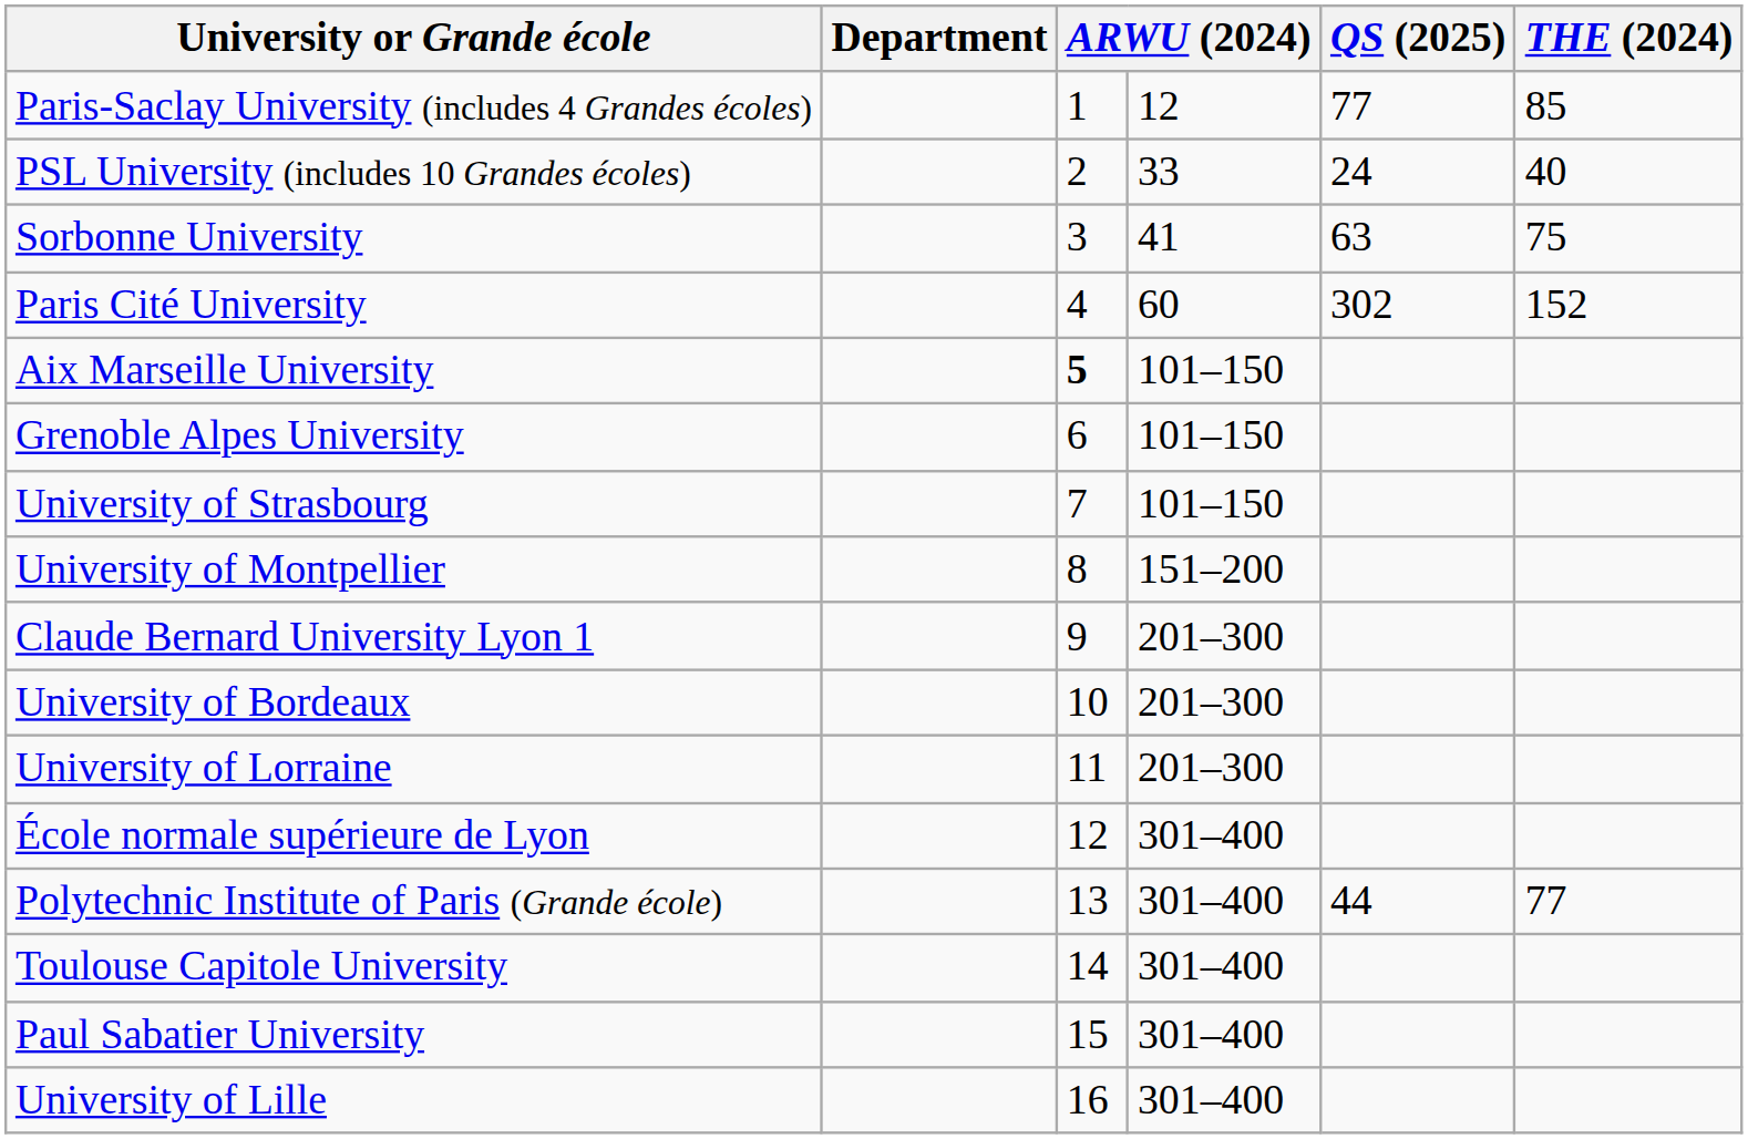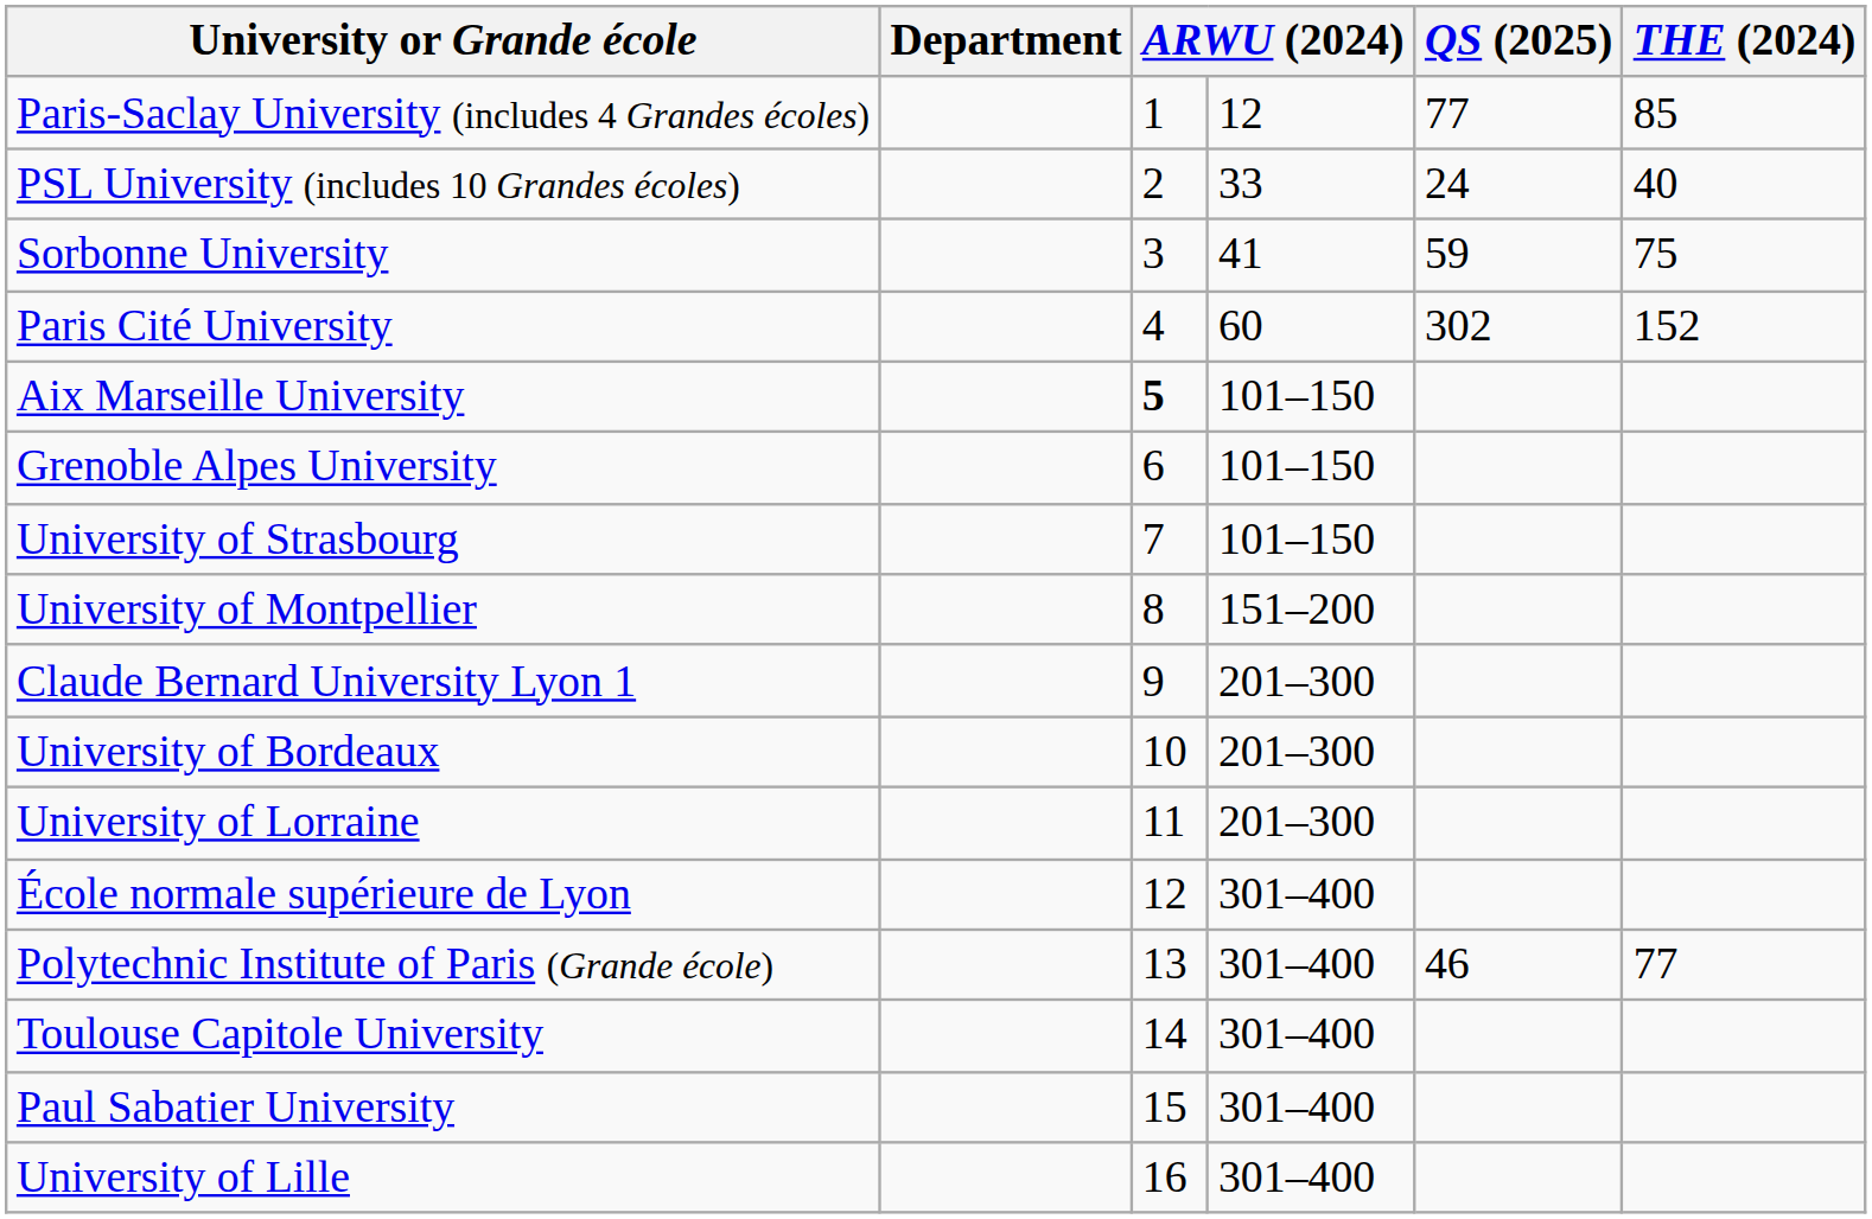Sorbonne University | QS (2025): 63 -> 59
Polytechnic Institute of Paris (Grande école) | QS (2025): 44 -> 46
